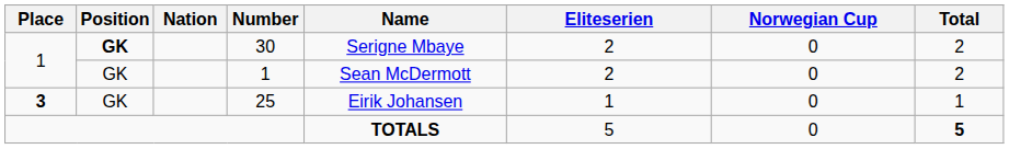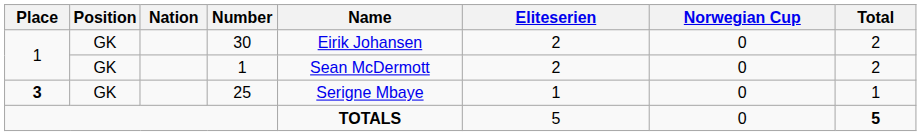30 | Position: bold -> normal
30 | Name: Serigne Mbaye -> Eirik Johansen
25 | Name: Eirik Johansen -> Serigne Mbaye
